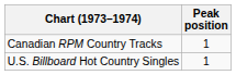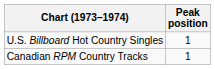rows swapped: U.S. Billboard Hot Country Singles <-> Canadian RPM Country Tracks
